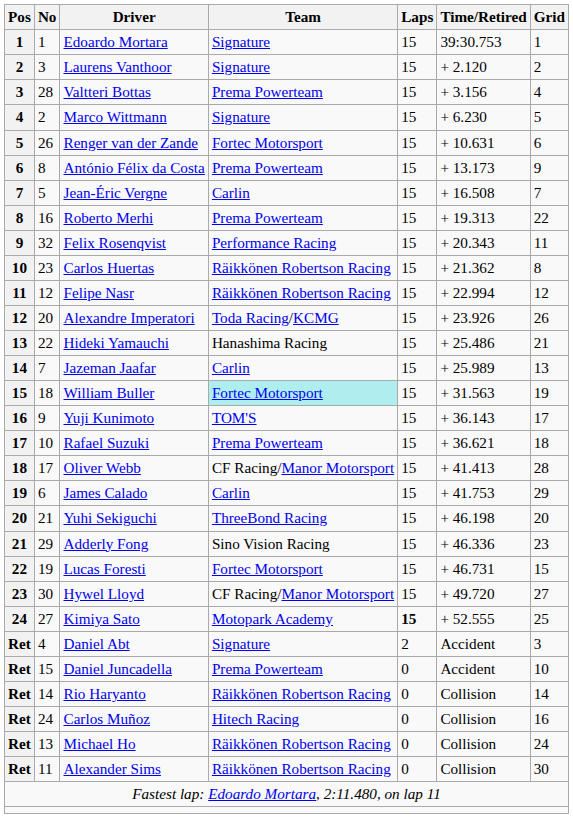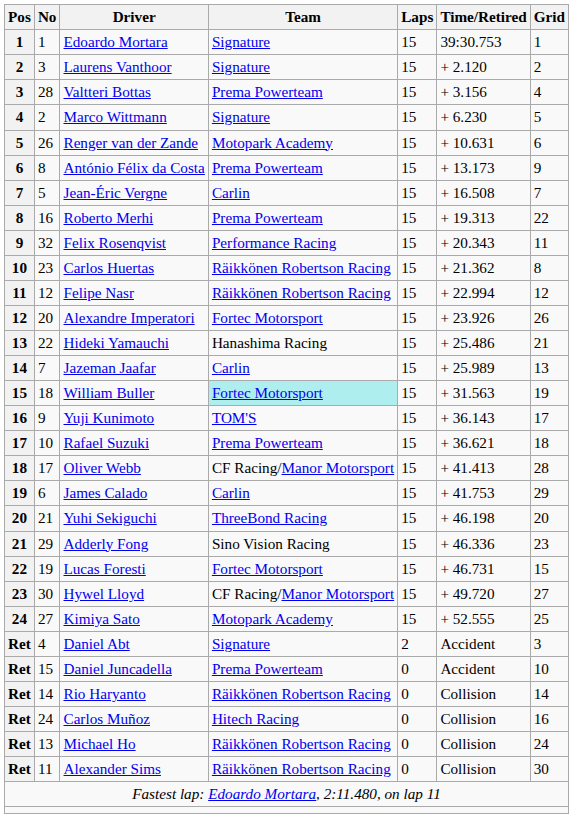Renger van der Zande | Team: Fortec Motorsport -> Motopark Academy
Alexandre Imperatori | Team: Toda Racing/KCMG -> Fortec Motorsport
Kimiya Sato | Laps: bold -> normal
